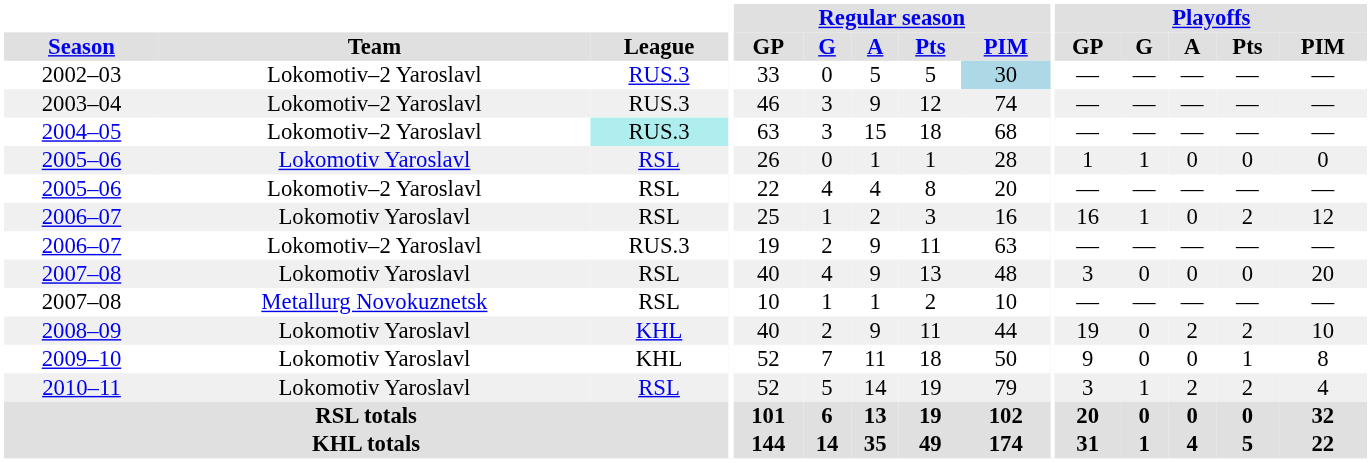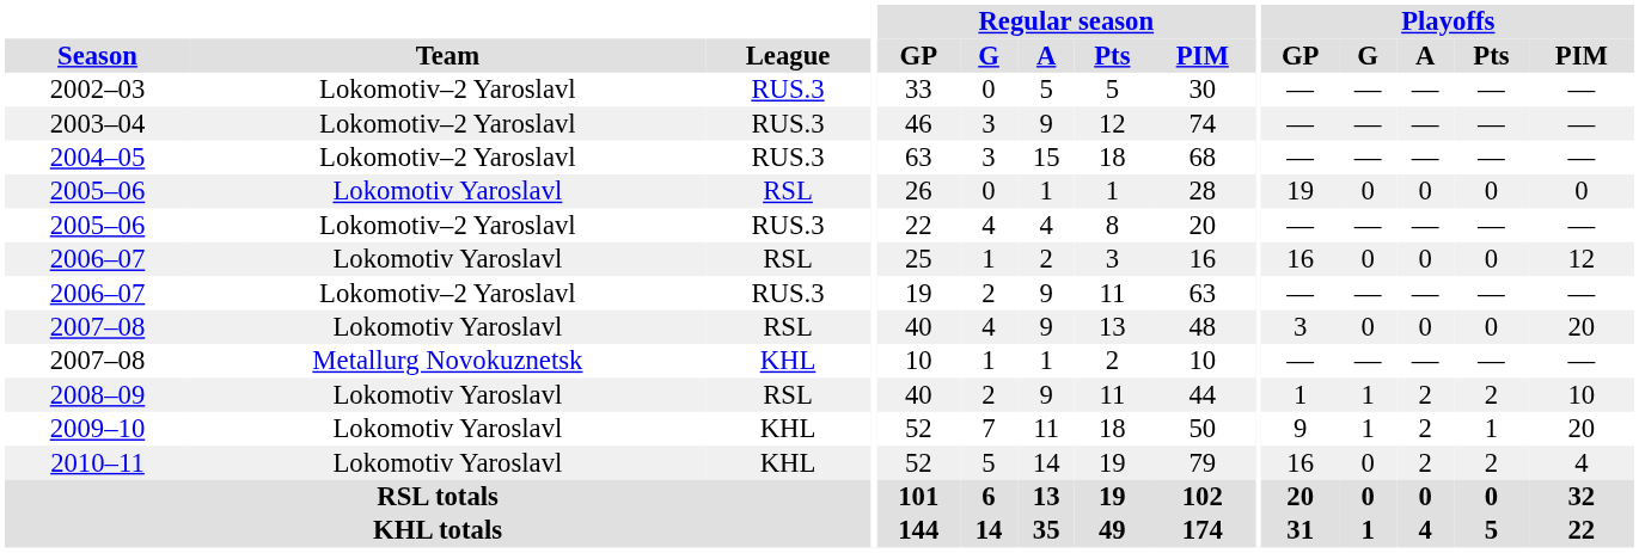2002–03 | Regular season / PIM: lightblue background -> no background
2004–05 | League: paleturquoise background -> no background
2005–06 / Lokomotiv Yaroslavl | Playoffs / GP: 1 -> 19
2005–06 / Lokomotiv Yaroslavl | Playoffs / G: 1 -> 0
2005–06 / Lokomotiv–2 Yaroslavl | League: RSL -> RUS.3
2006–07 / Lokomotiv Yaroslavl | Playoffs / G: 1 -> 0
2006–07 / Lokomotiv Yaroslavl | Playoffs / Pts: 2 -> 0
2007–08 / Metallurg Novokuznetsk | League: RSL -> KHL
2008–09 | League: KHL -> RSL
2008–09 | Playoffs / GP: 19 -> 1
2008–09 | Playoffs / G: 0 -> 1
2009–10 | Playoffs / G: 0 -> 1
2009–10 | Playoffs / A: 0 -> 2
2009–10 | Playoffs / PIM: 8 -> 20
2010–11 | League: RSL -> KHL
2010–11 | Playoffs / GP: 3 -> 16
2010–11 | Playoffs / G: 1 -> 0
